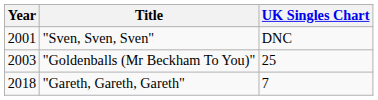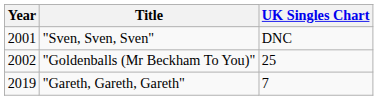"Goldenballs (Mr Beckham To You)" | Year: 2003 -> 2002
"Gareth, Gareth, Gareth" | Year: 2018 -> 2019
